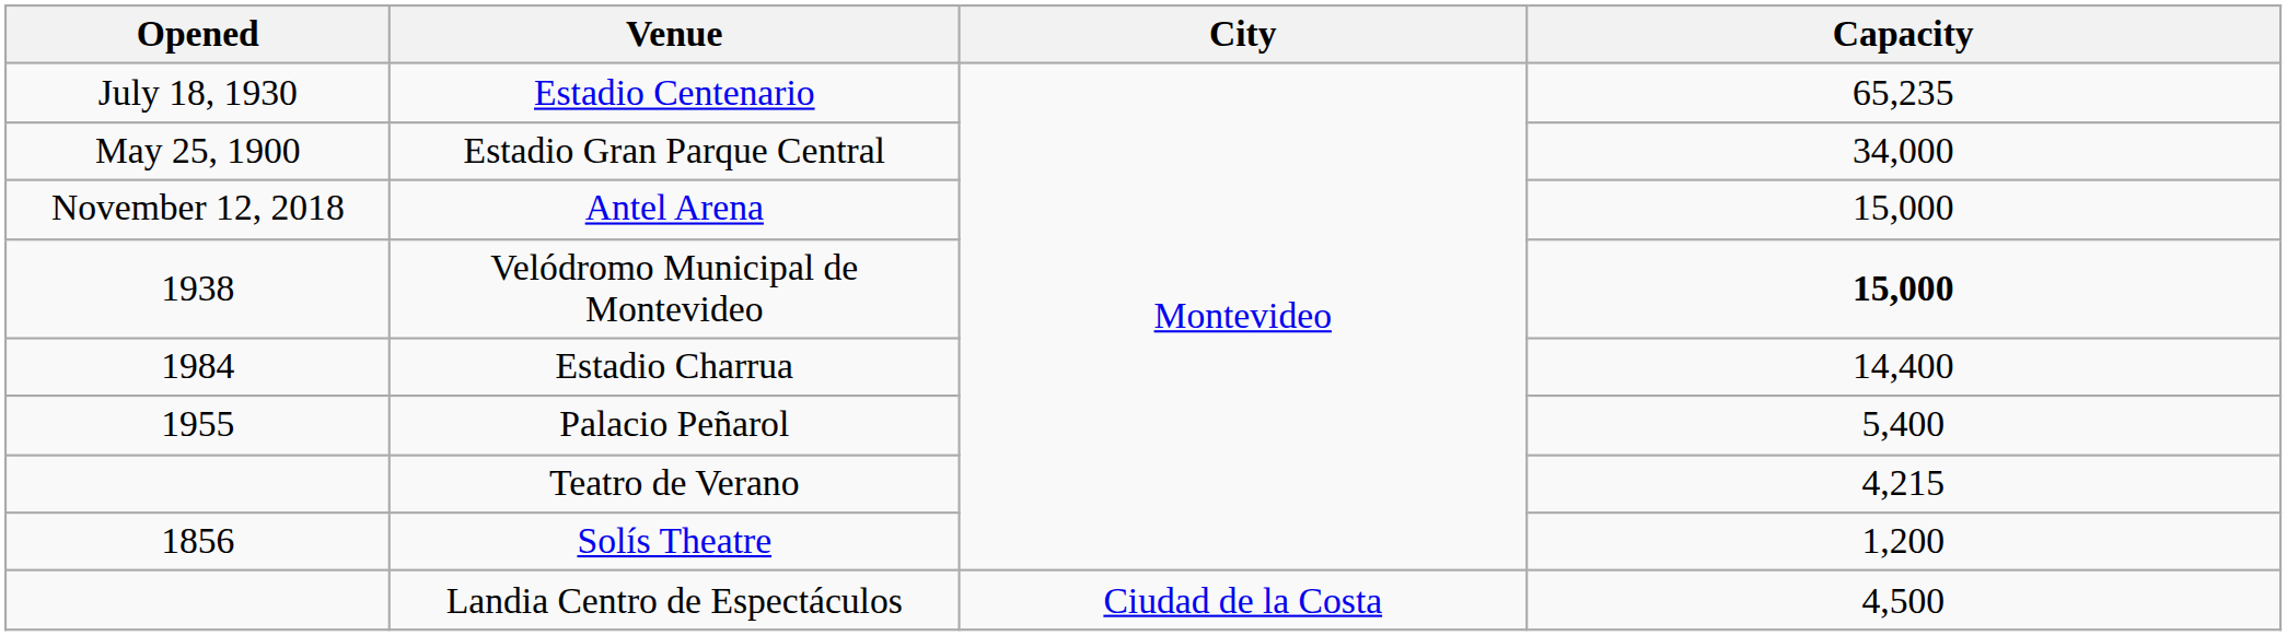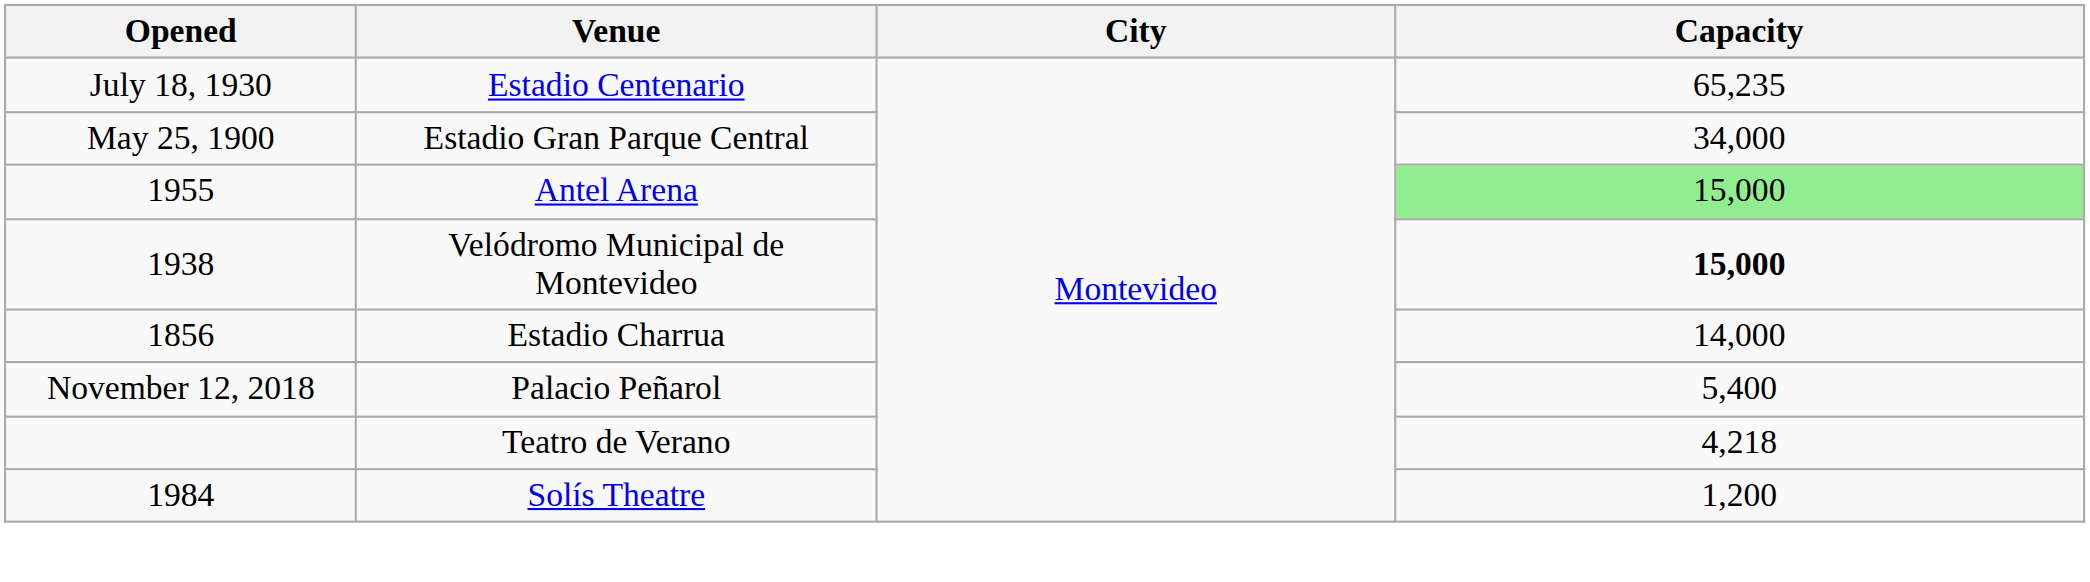Antel Arena | Opened: November 12, 2018 -> 1955
Antel Arena | Capacity: no background -> lightgreen background
Estadio Charrua | Opened: 1984 -> 1856
Estadio Charrua | Capacity: 14,400 -> 14,000
Palacio Peñarol | Opened: 1955 -> November 12, 2018
Teatro de Verano | Capacity: 4,215 -> 4,218
Solís Theatre | Opened: 1856 -> 1984
- row: Landia Centro de Espectáculos | Ciudad de la Costa | 4,500
